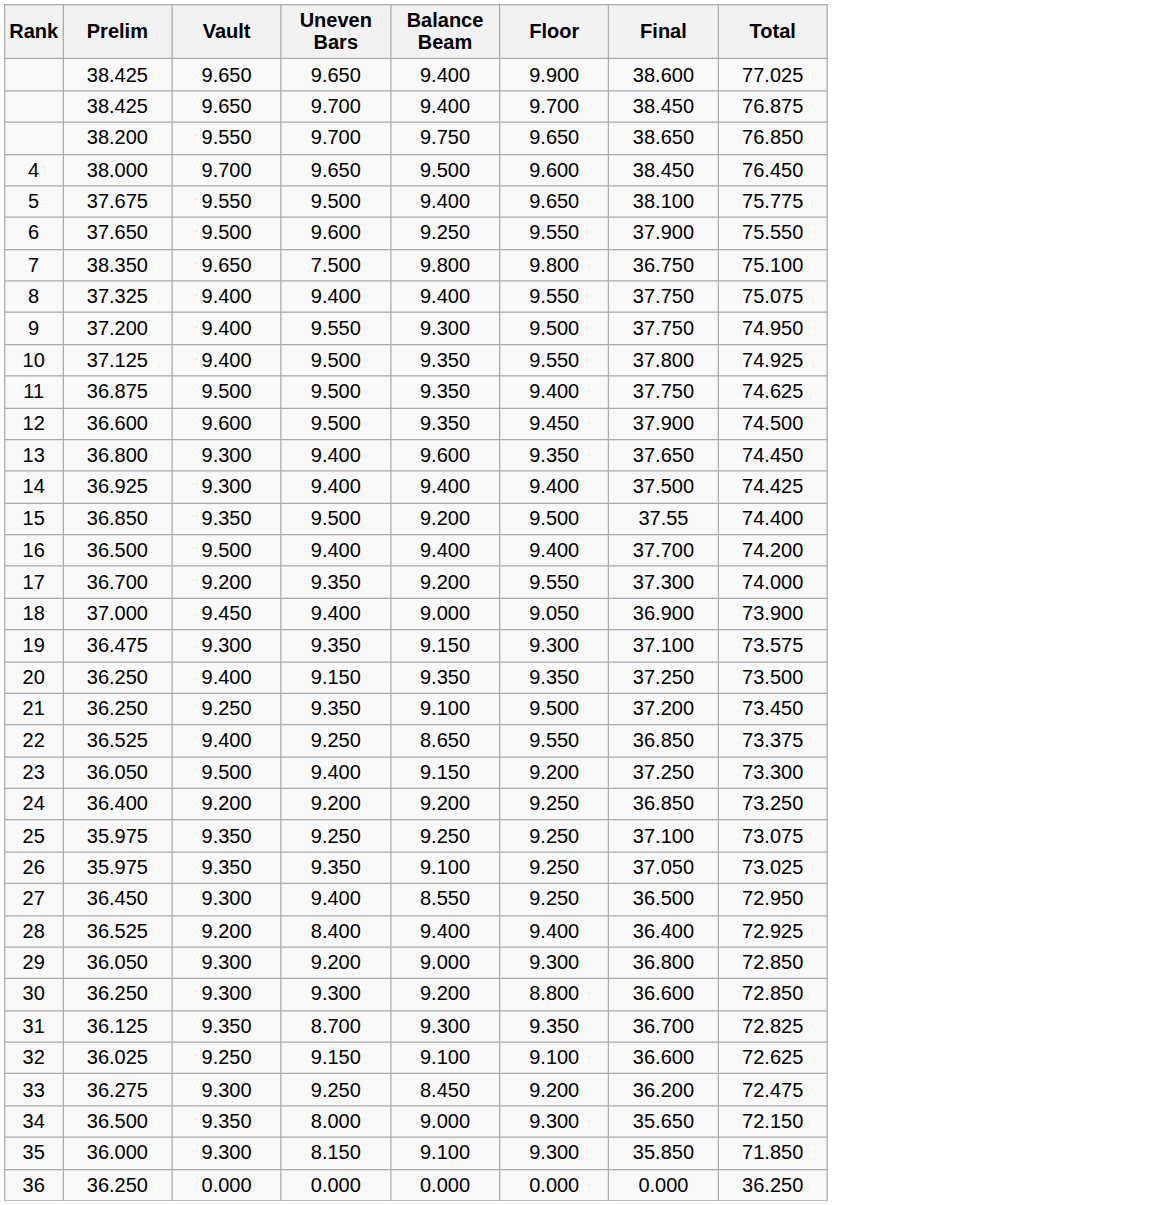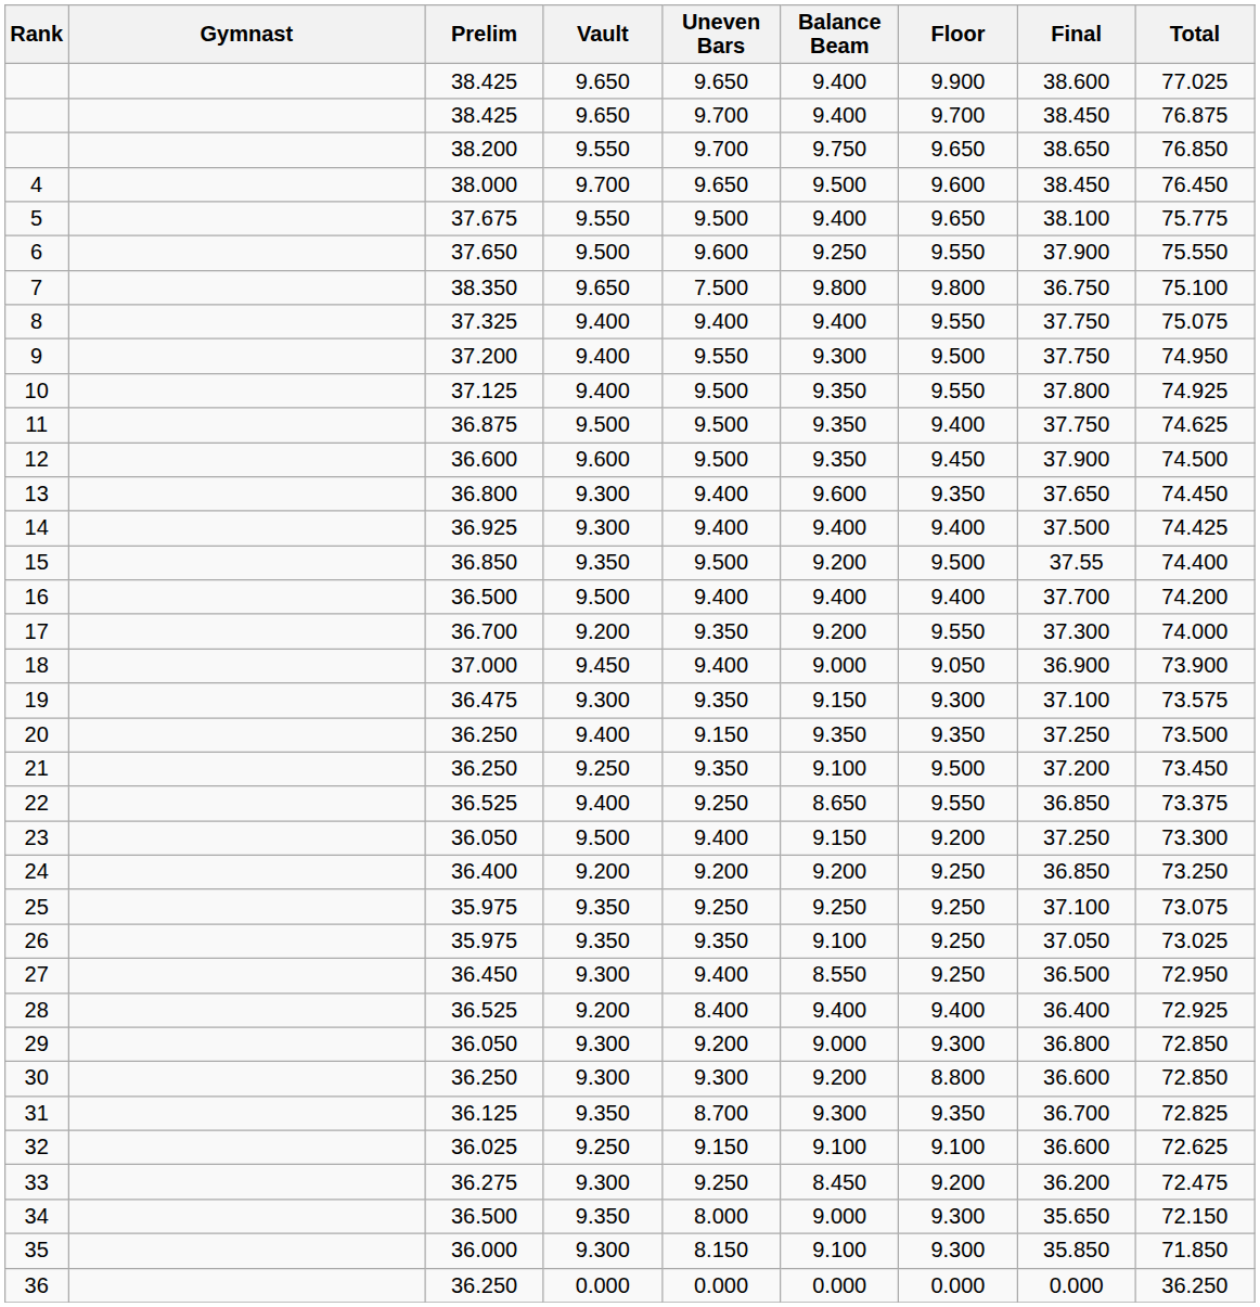+ column: Gymnast
